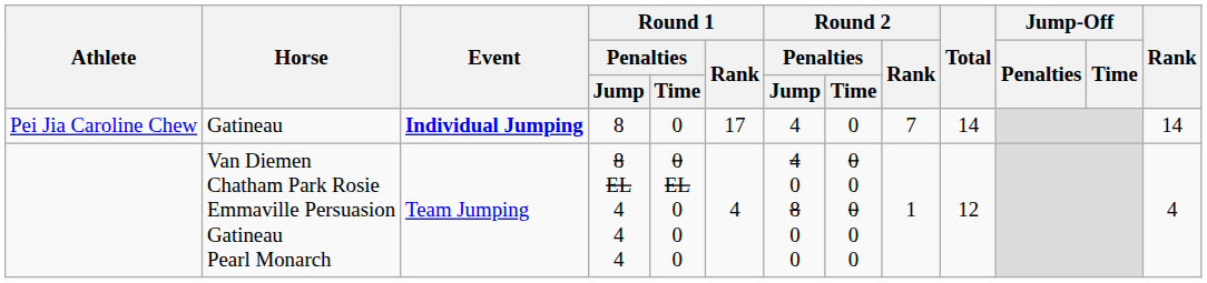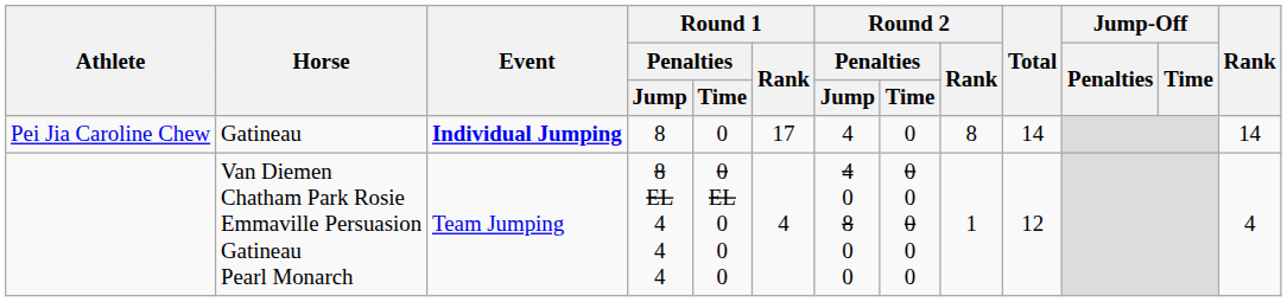Pei Jia Caroline Chew | Round 2 / Rank: 7 -> 8
